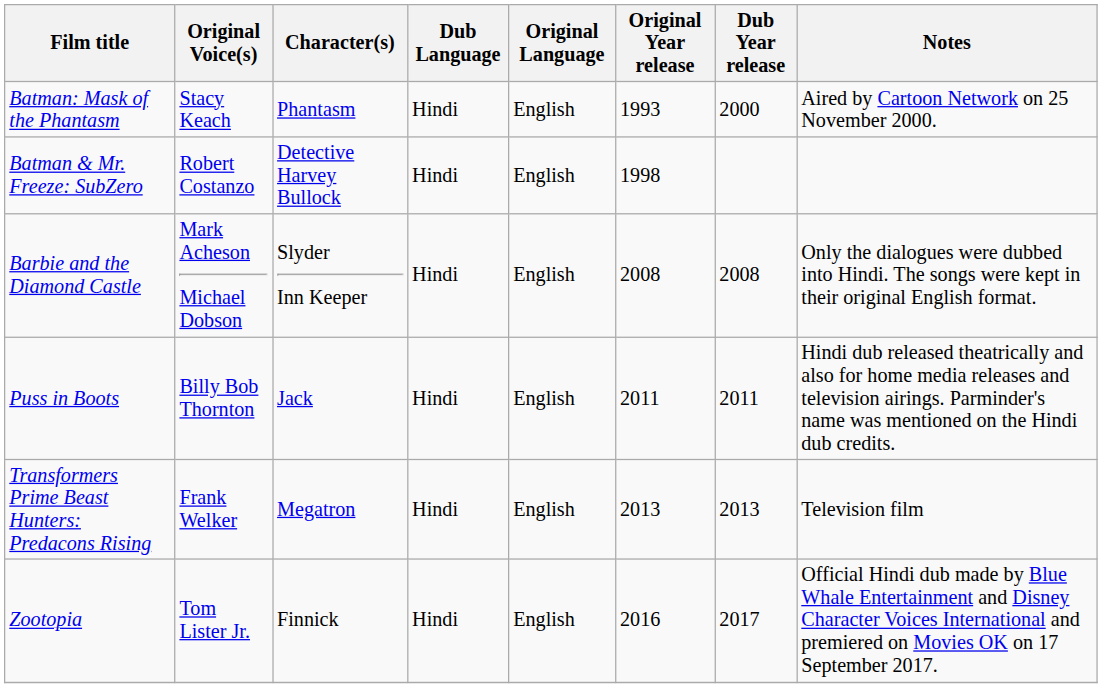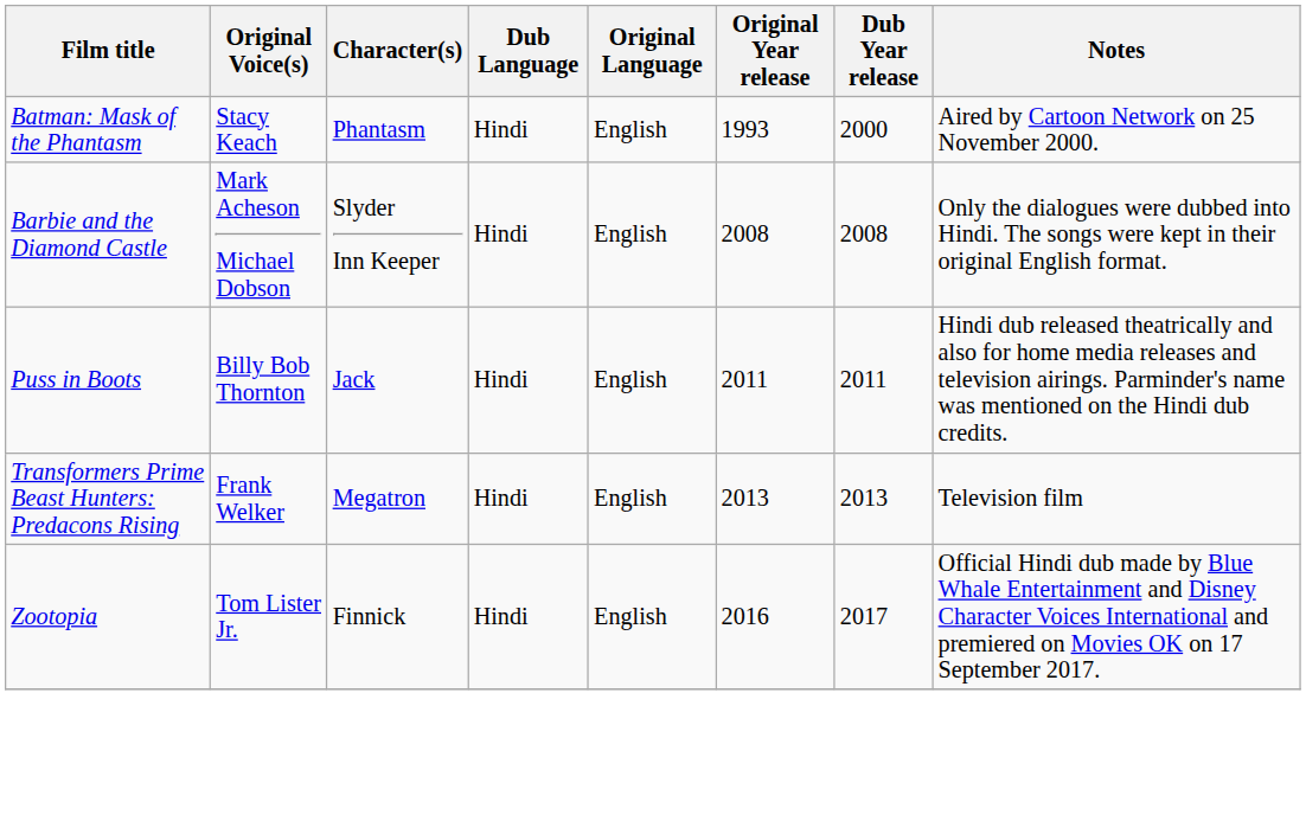- row: Batman & Mr. Freeze: SubZero | Robert Costanzo | Detective Harvey Bullock | Hindi | English | 1998
